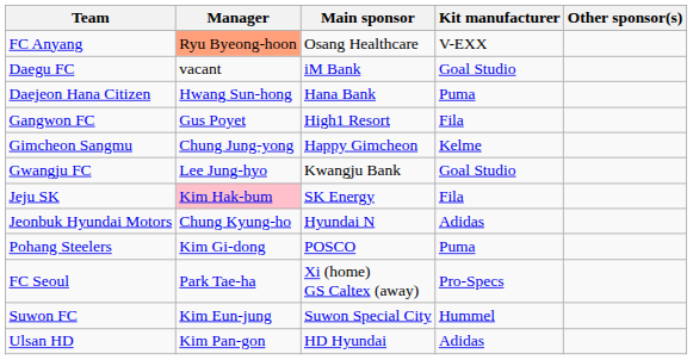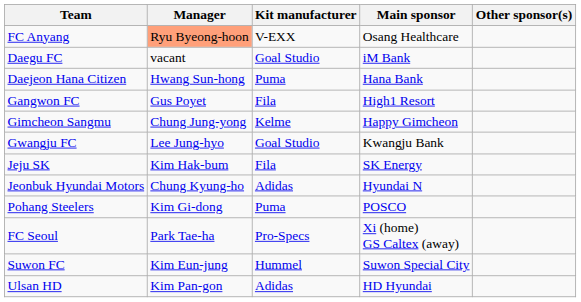columns swapped: Kit manufacturer <-> Main sponsor
Jeju SK | Manager: pink background -> no background
